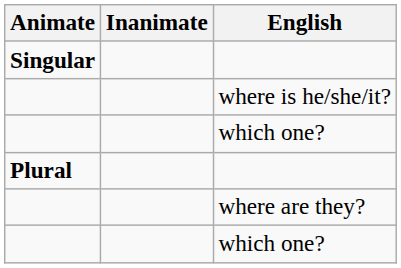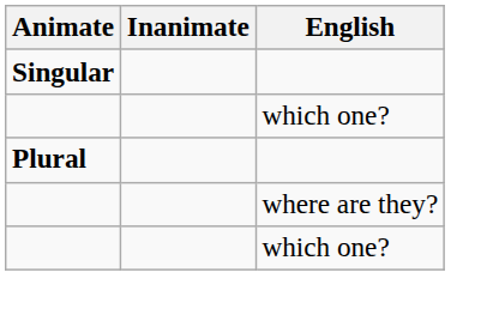- row: where is he/she/it?
